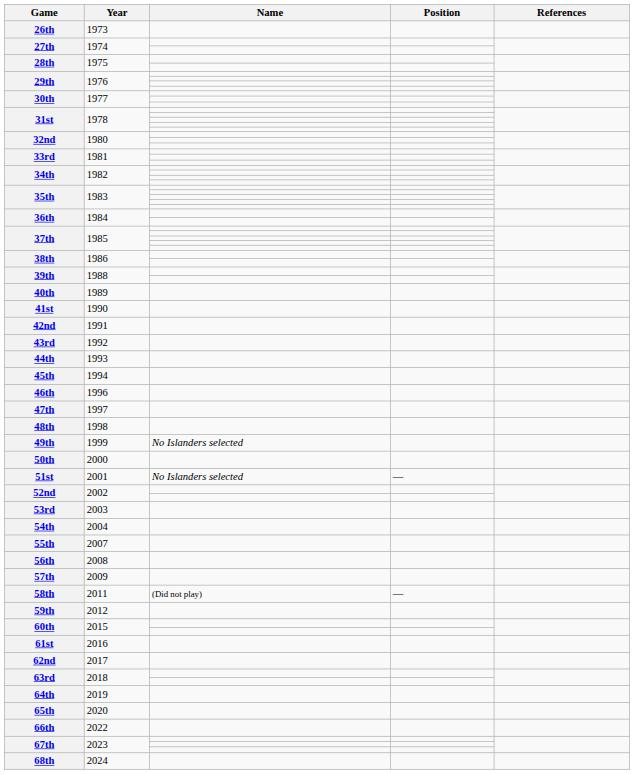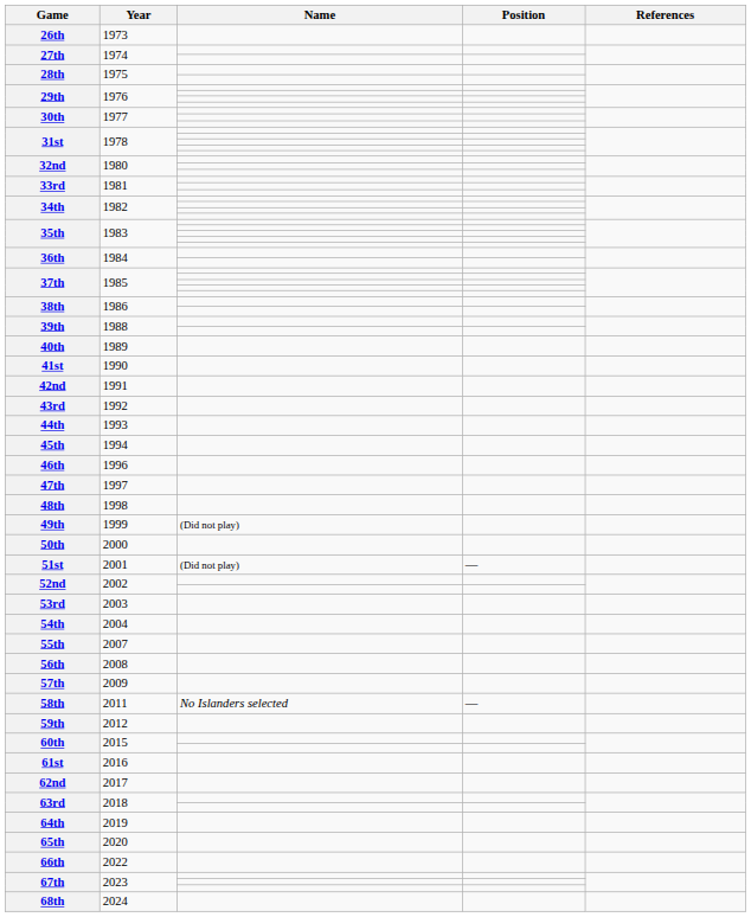49th | Name: No Islanders selected -> (Did not play)
51st | Name: No Islanders selected -> (Did not play)
58th | Name: (Did not play) -> No Islanders selected
